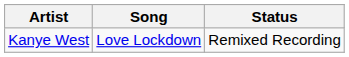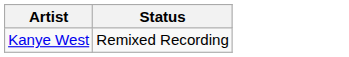- column: Song | Love Lockdown
